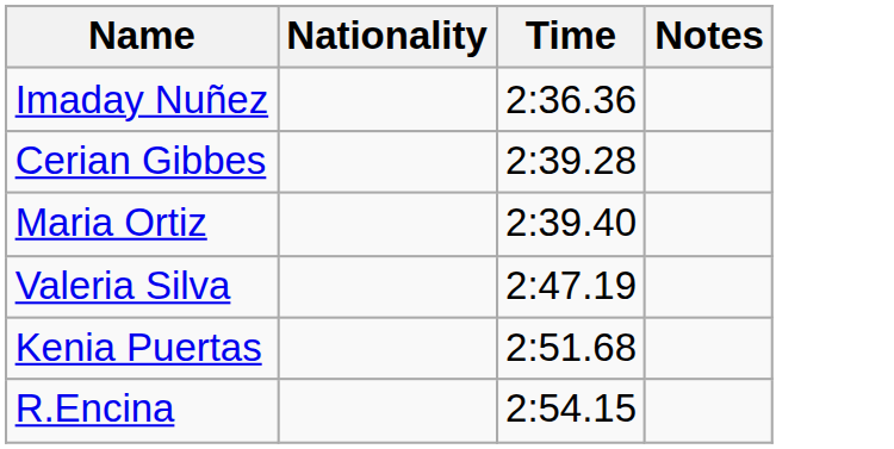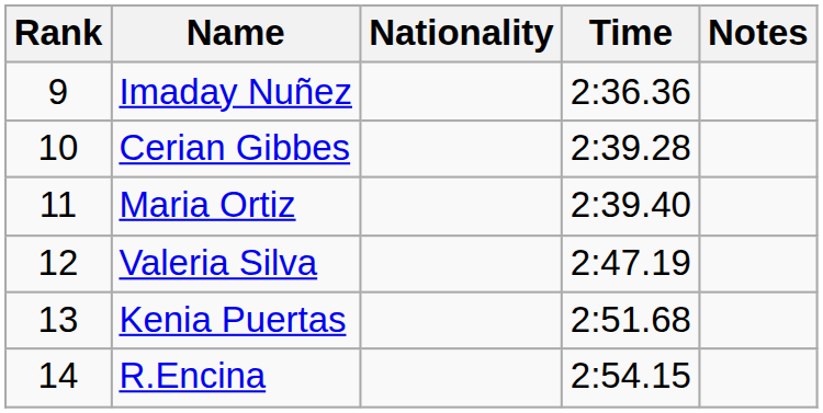+ column: Rank | 9 | 10 | 11 | 12 | 13 | 14
